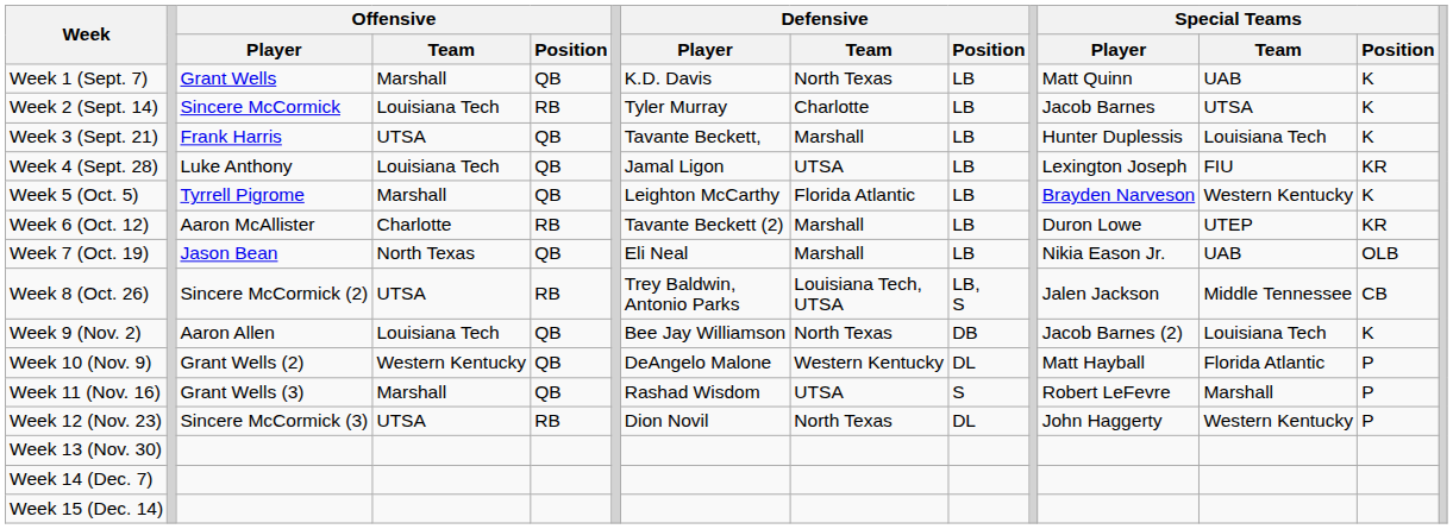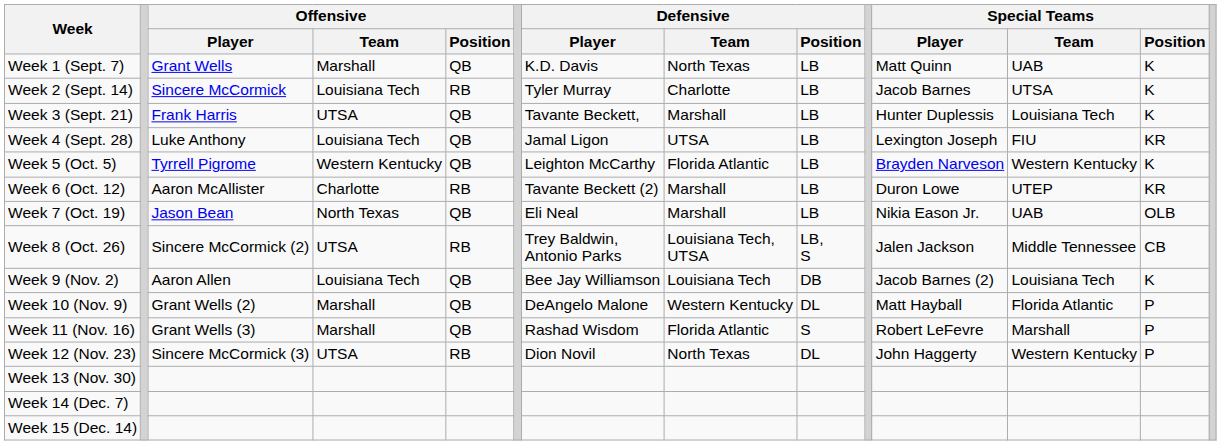Week 5 (Oct. 5) | Offensive / Team: Marshall -> Western Kentucky
Week 9 (Nov. 2) | Defensive / Team: North Texas -> Louisiana Tech
Week 10 (Nov. 9) | Offensive / Team: Western Kentucky -> Marshall
Week 11 (Nov. 16) | Defensive / Team: UTSA -> Florida Atlantic
